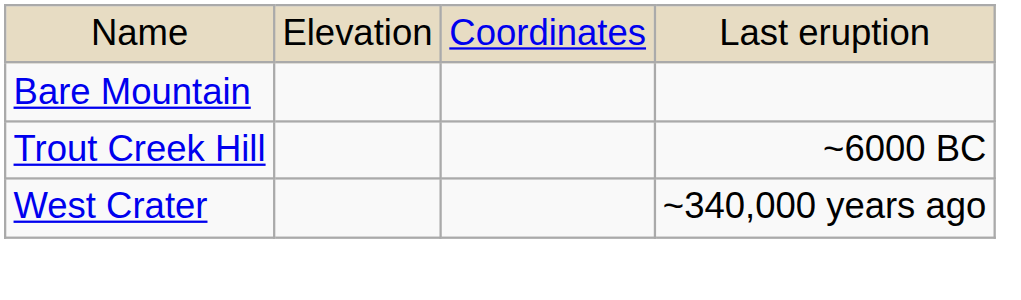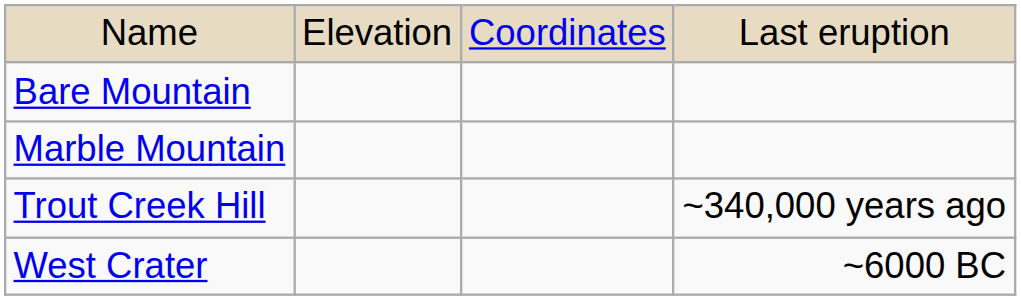+ row: Marble Mountain
Trout Creek Hill | column 4: ~6000 BC -> ~340,000 years ago
West Crater | column 4: ~340,000 years ago -> ~6000 BC
